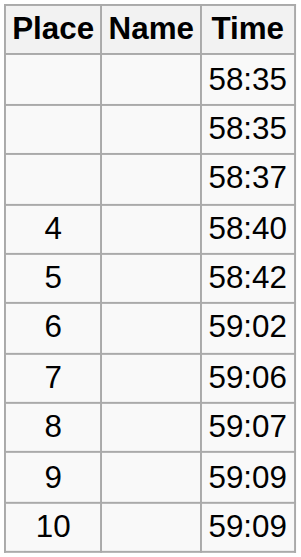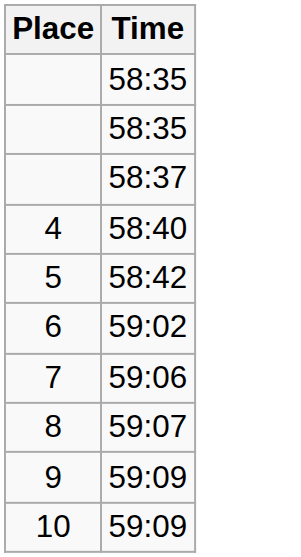- column: Name
